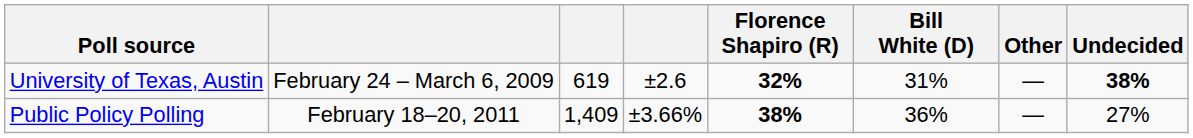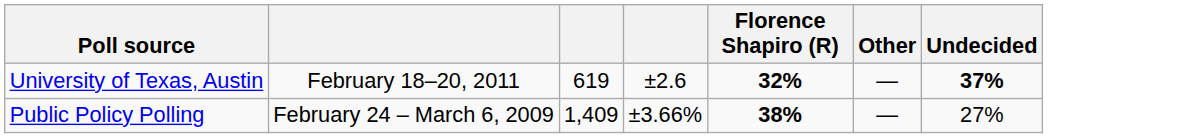- column: Bill White (D) | 31% | 36%
University of Texas, Austin | column 2: February 24 – March 6, 2009 -> February 18–20, 2011
University of Texas, Austin | Undecided: 38% -> 37%
Public Policy Polling | column 2: February 18–20, 2011 -> February 24 – March 6, 2009
